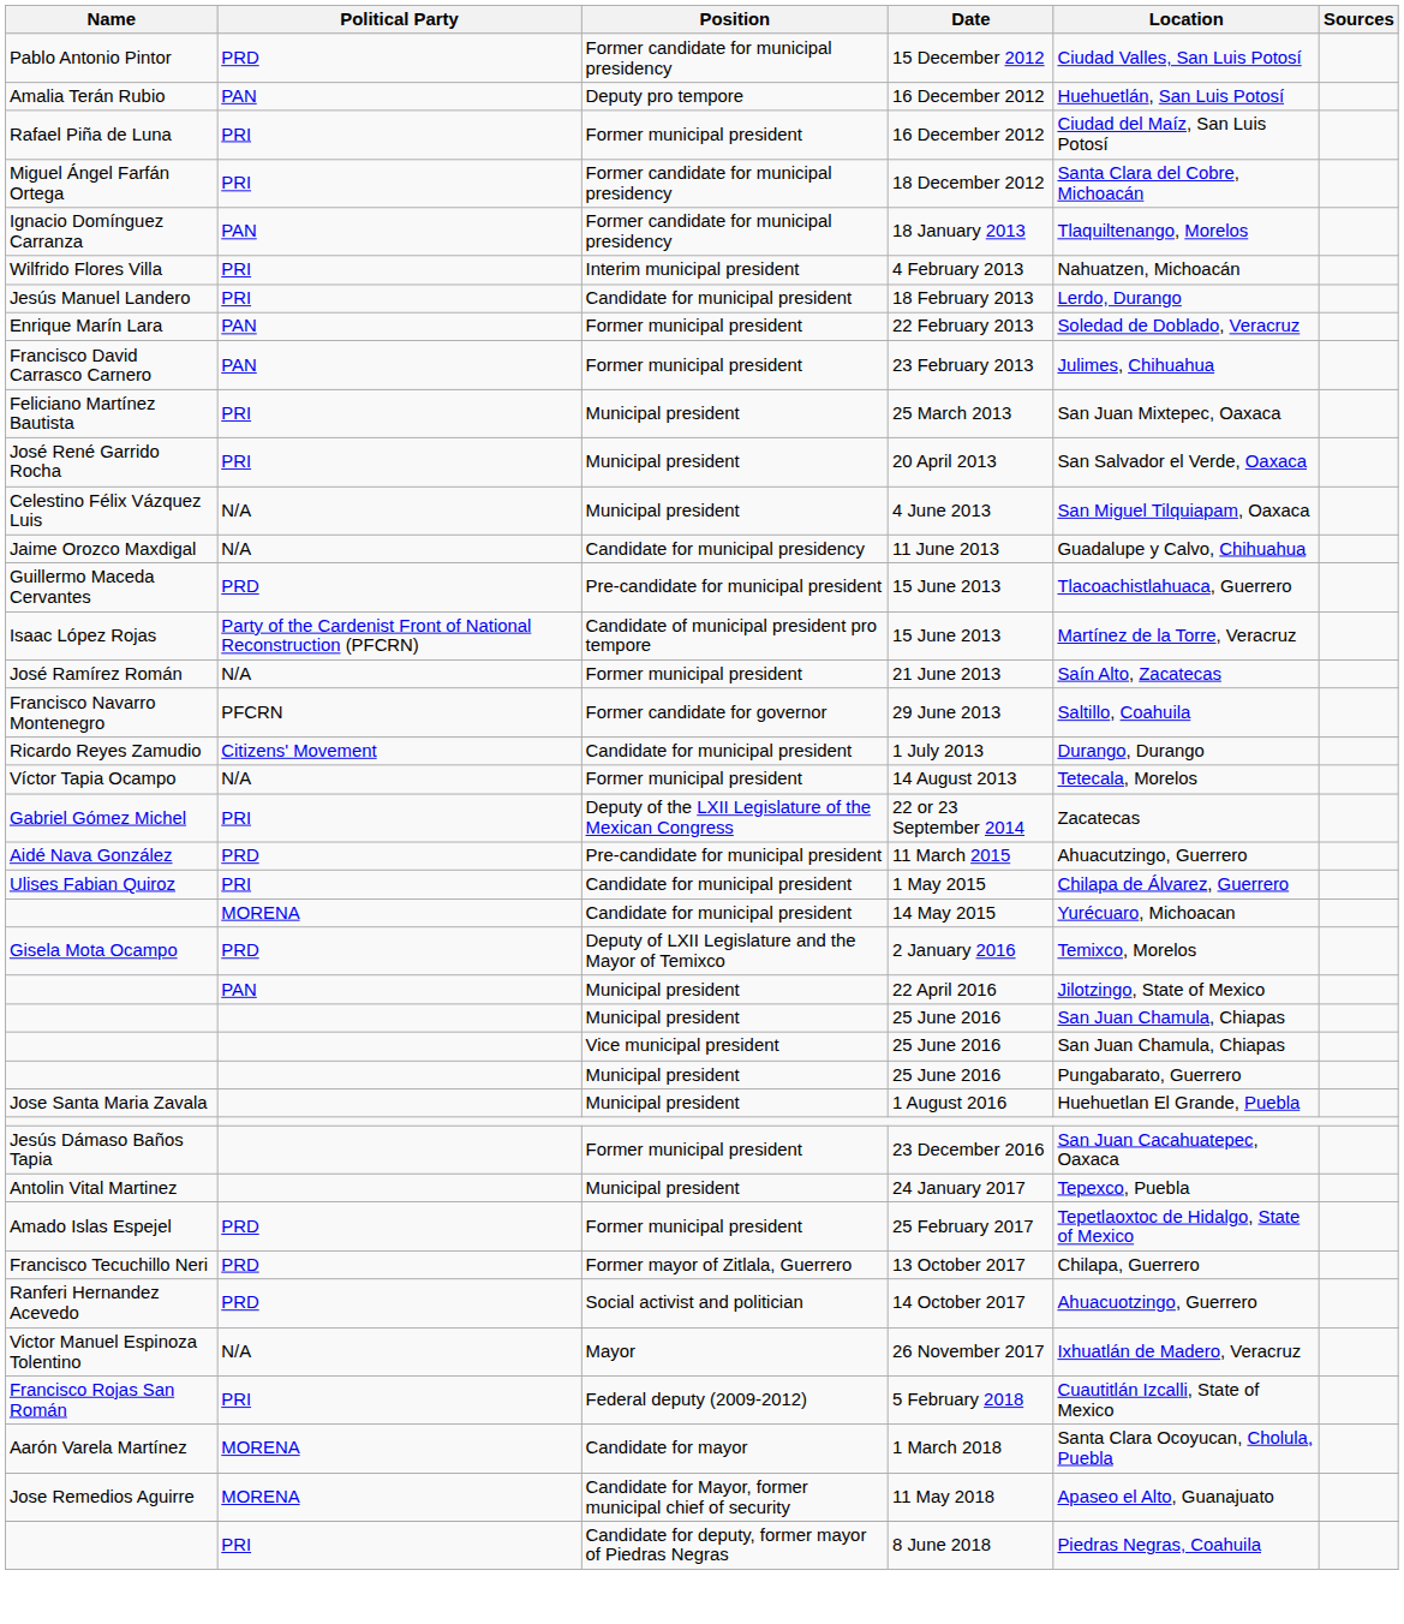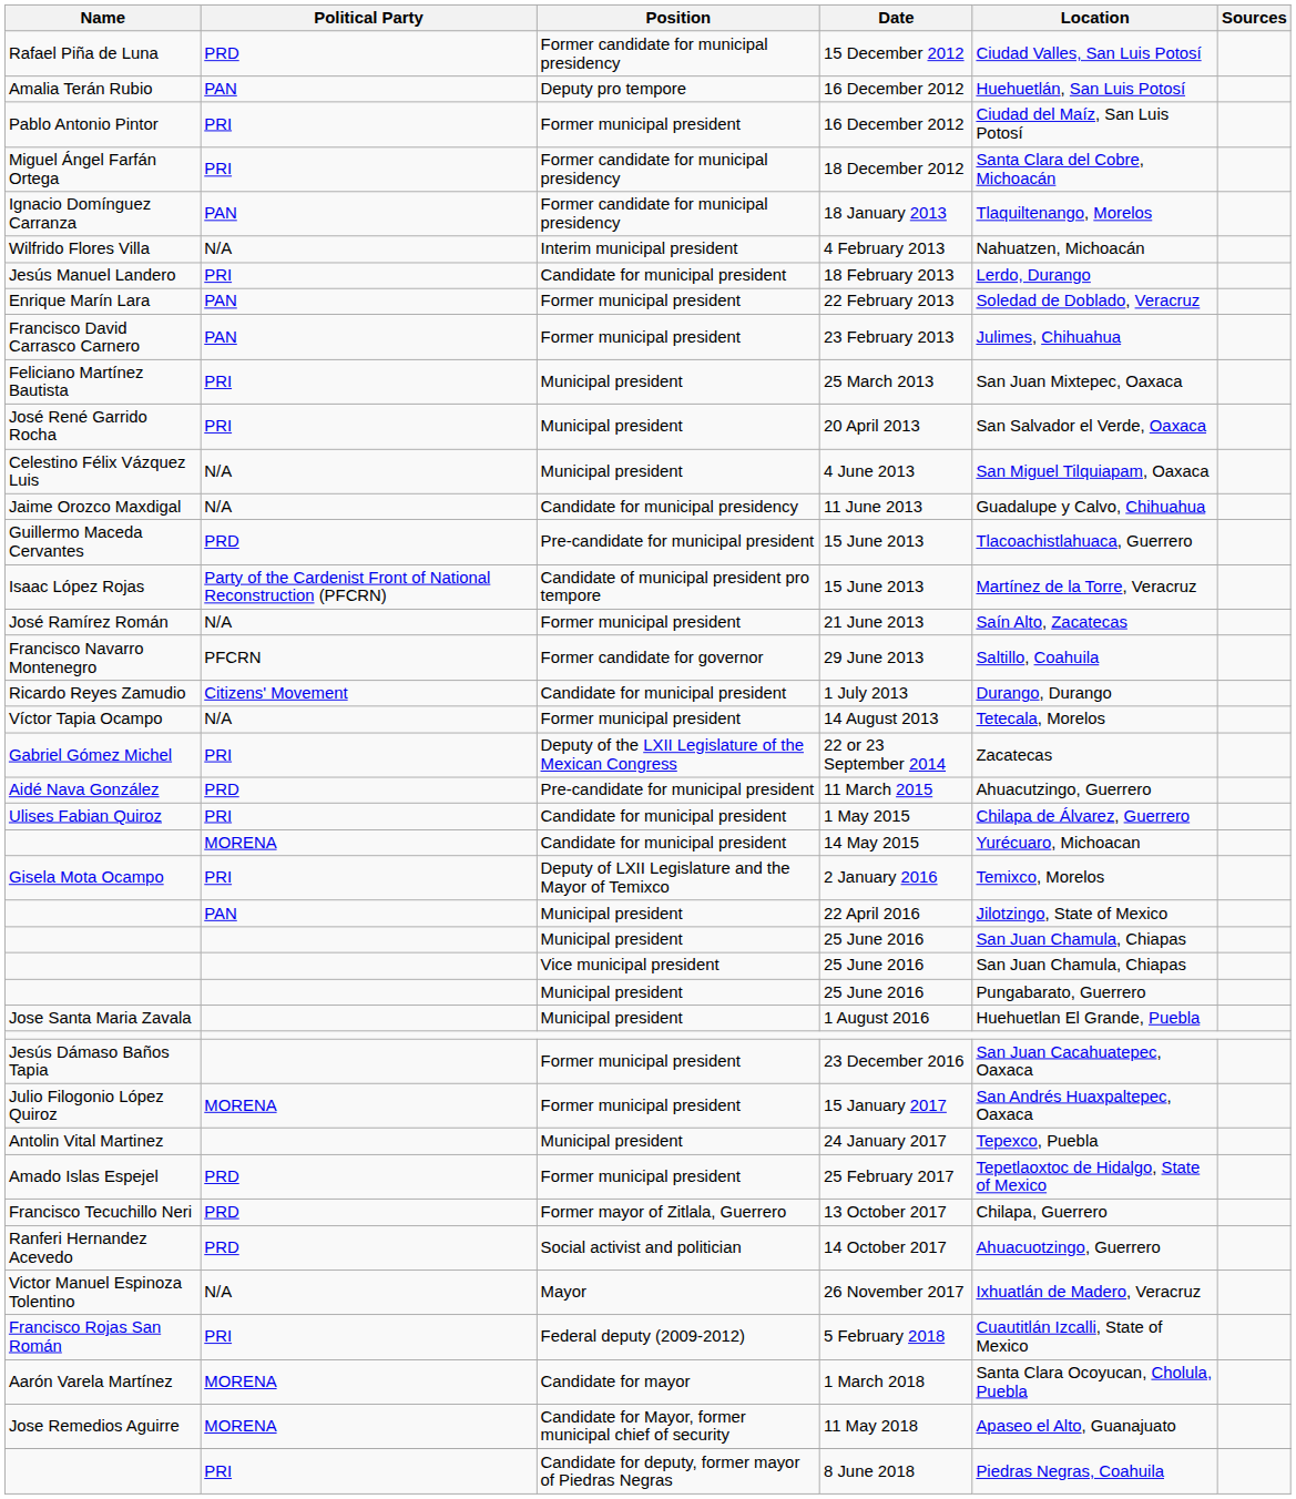15 December 2012 | Name: Pablo Antonio Pintor -> Rafael Piña de Luna
Former municipal president / 16 December 2012 | Name: Rafael Piña de Luna -> Pablo Antonio Pintor
4 February 2013 | Political Party: PRI -> N/A
2 January 2016 | Political Party: PRD -> PRI
+ row: Julio Filogonio López Quiroz | MORENA | Former municipal president | 15 January 2017 | San Andrés Huaxpaltepec, Oaxaca
